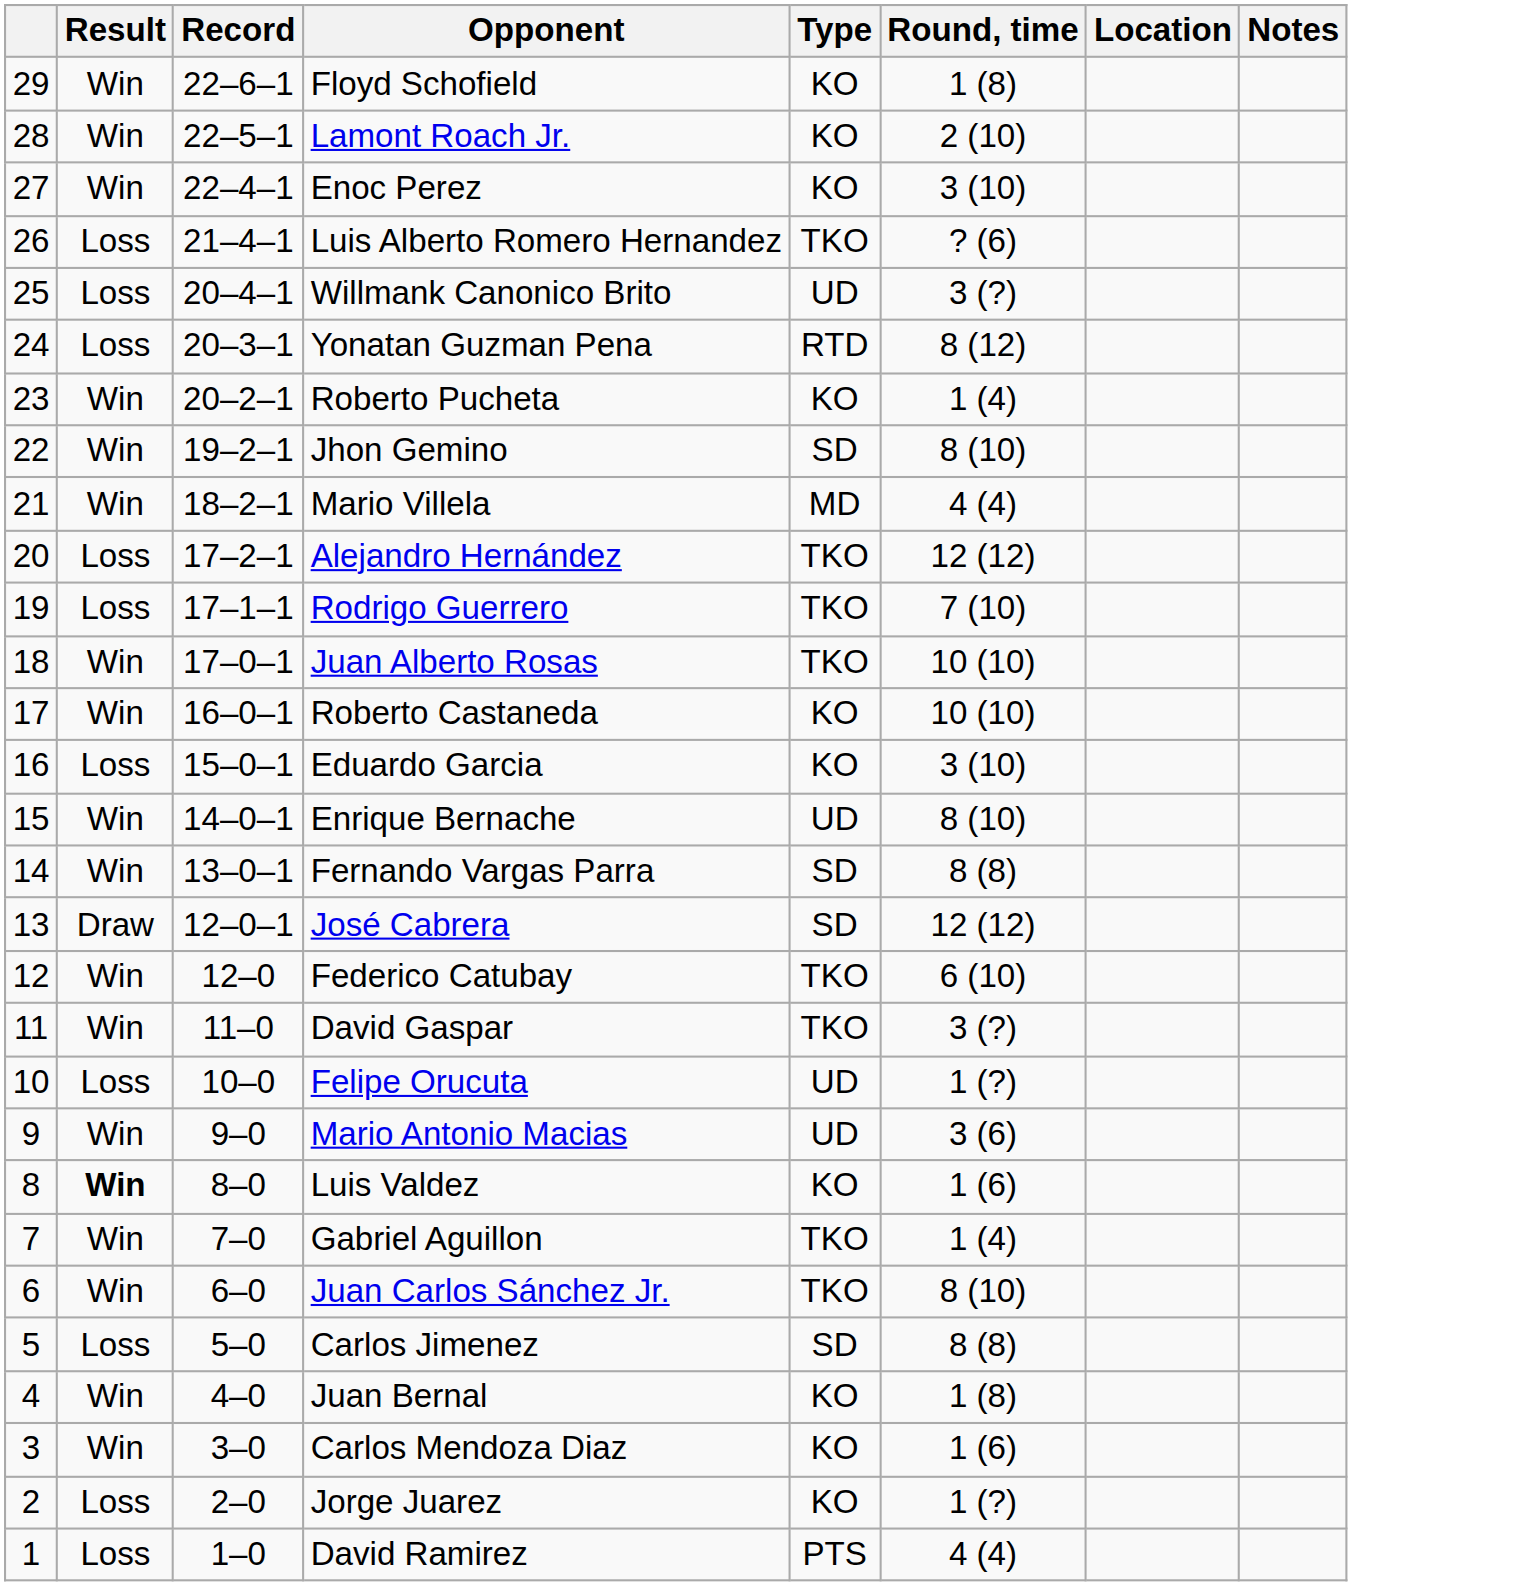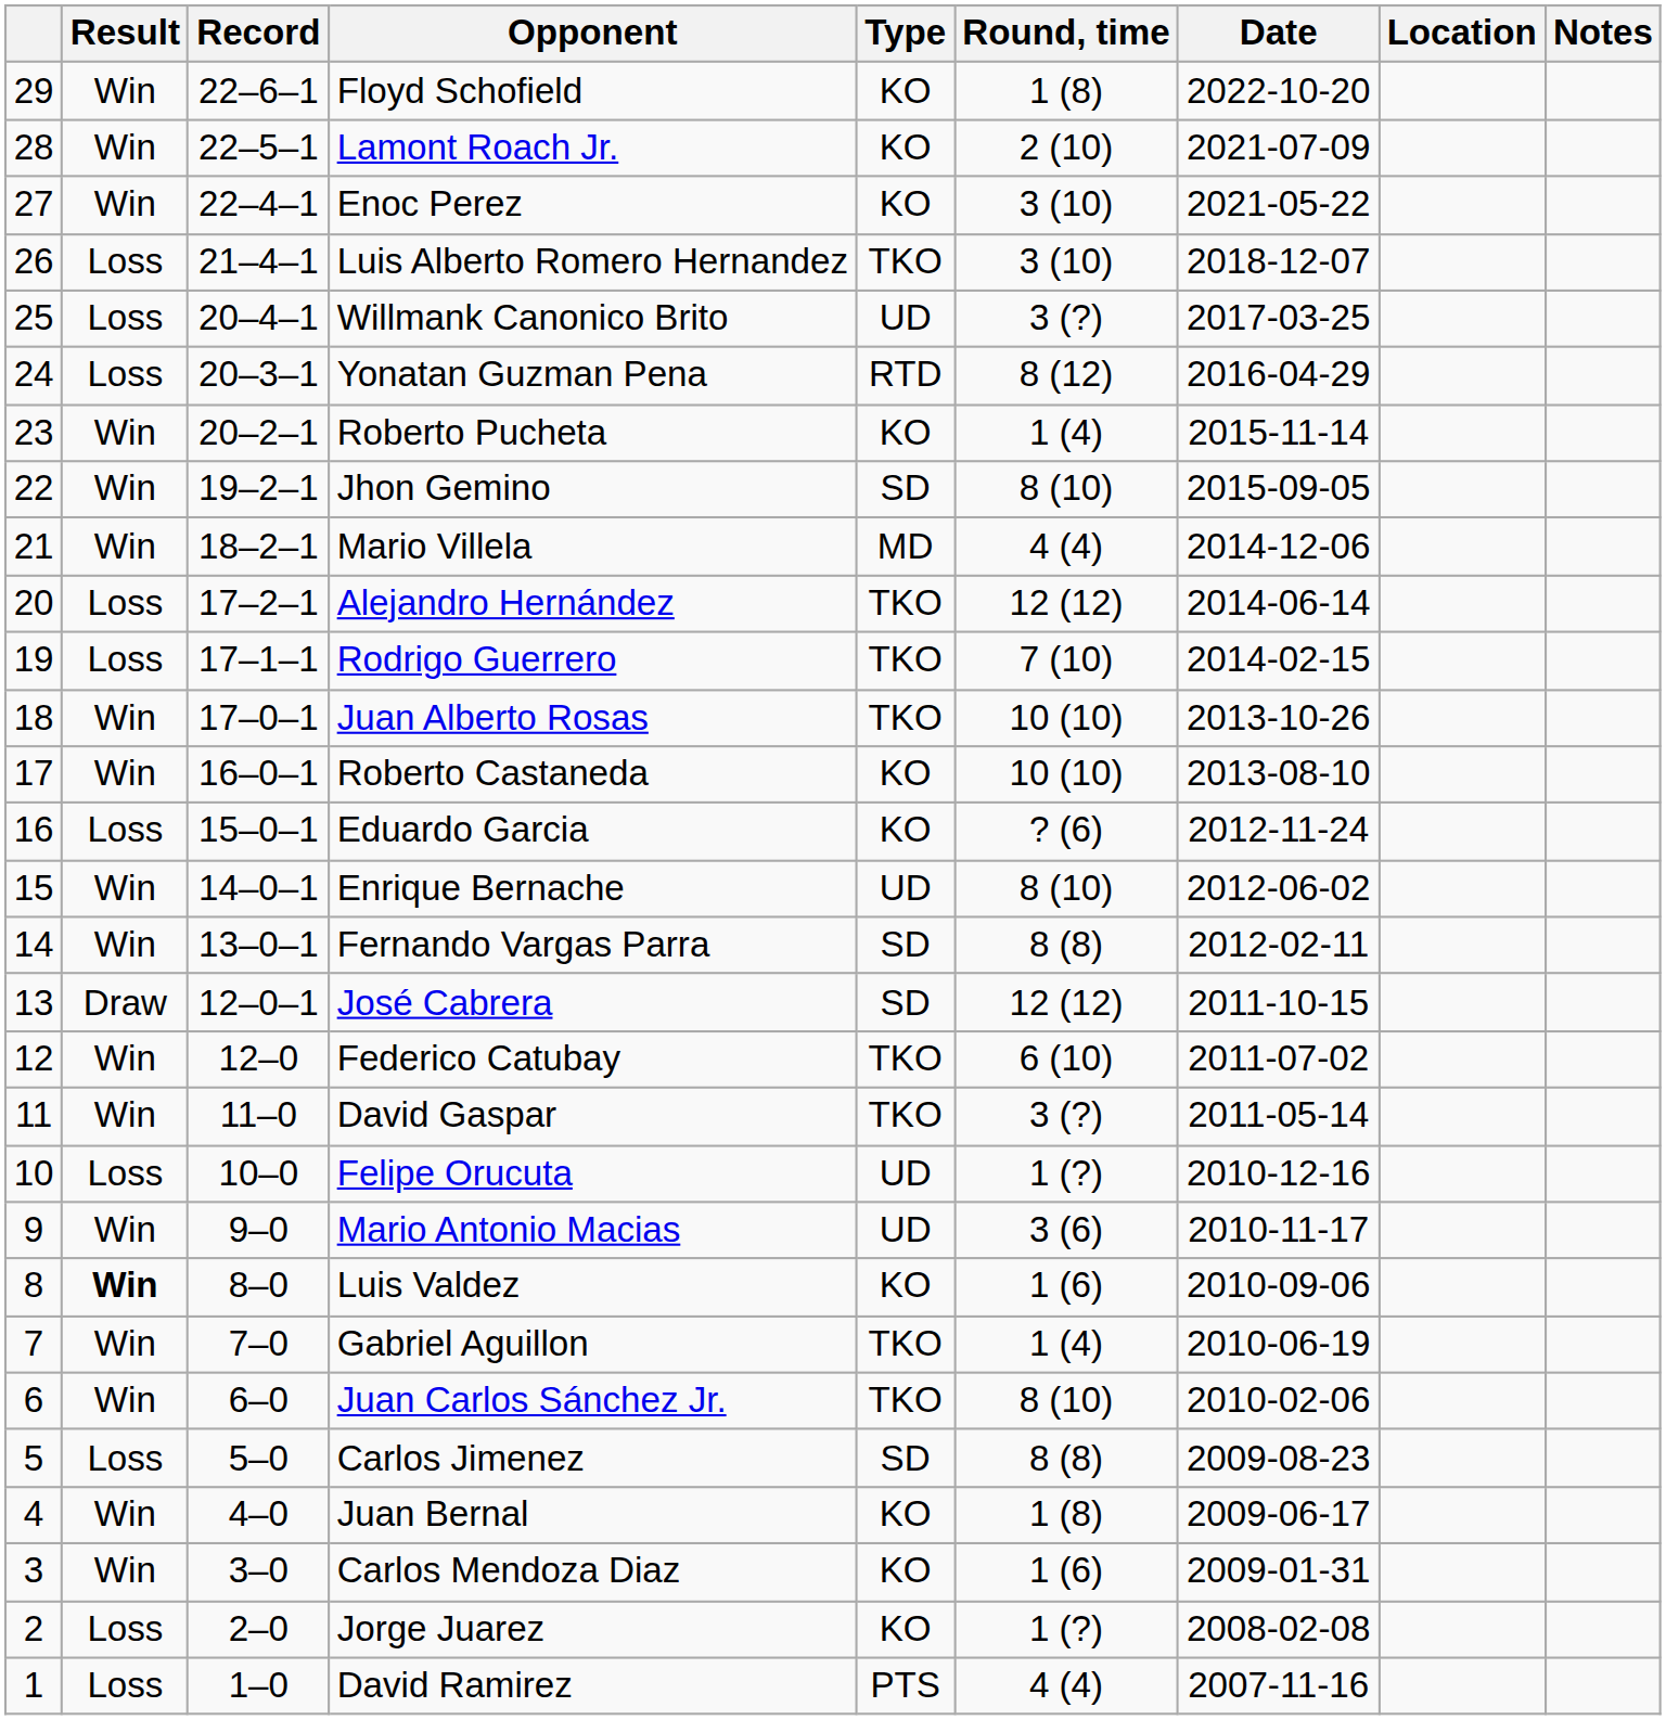+ column: Date | 2022-10-20 | 2021-07-09 | 2021-05-22 | 2018-12-07 | 2017-03-25 | 2016-04-29 | 2015-11-14 | 2015-09-05 | 2014-12-06 | 2014-06-14 | 2014-02-15 | 2013-10-26 | 2013-08-10 | 2012-11-24 | 2012-06-02 | 2012-02-11 | 2011-10-15 | 2011-07-02 | 2011-05-14 | 2010-12-16 | 2010-11-17 | 2010-09-06 | 2010-06-19 | 2010-02-06 | 2009-08-23 | 2009-06-17 | 2009-01-31 | 2008-02-08 | 2007-11-16
Luis Alberto Romero Hernandez | Round, time: ? (6) -> 3 (10)
Eduardo Garcia | Round, time: 3 (10) -> ? (6)
